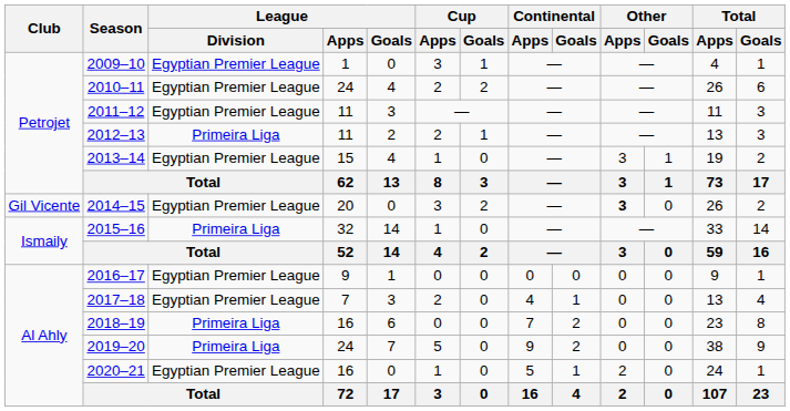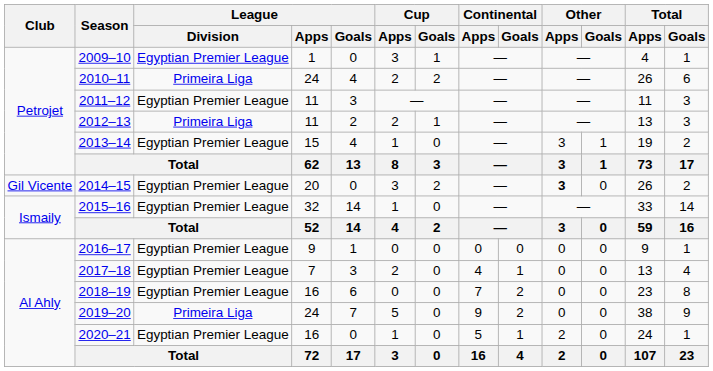2010–11 | League / Division: Egyptian Premier League -> Primeira Liga
2015–16 | League / Division: Primeira Liga -> Egyptian Premier League
2018–19 | League / Division: Primeira Liga -> Egyptian Premier League
